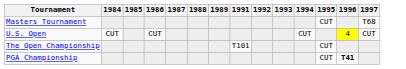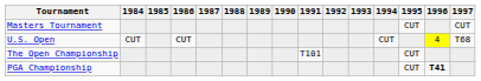+ column: 1990
Masters Tournament | 1997: T68 -> CUT
U.S. Open | 1997: CUT -> T68
